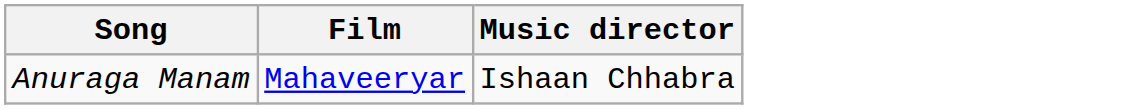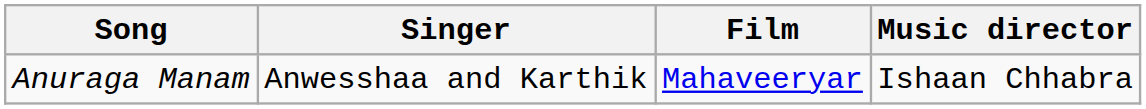+ column: Singer | Anwesshaa and Karthik
